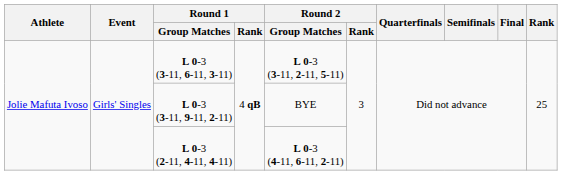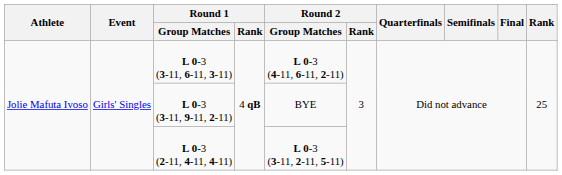L 0-3 (3-11, 6-11, 3-11) | Round 2 / Group Matches: L 0-3 (3-11, 2-11, 5-11) -> L 0-3 (4-11, 6-11, 2-11)
L 0-3 (2-11, 4-11, 4-11) | Round 2 / Group Matches: L 0-3 (4-11, 6-11, 2-11) -> L 0-3 (3-11, 2-11, 5-11)
